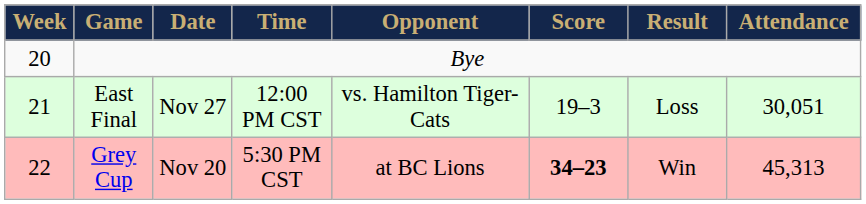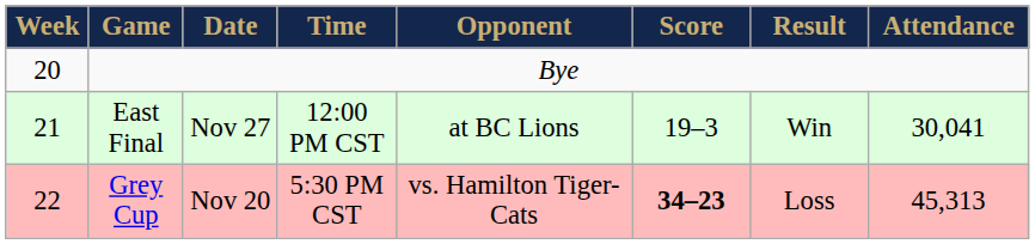East Final | Opponent: vs. Hamilton Tiger-Cats -> at BC Lions
East Final | Result: Loss -> Win
East Final | Attendance: 30,051 -> 30,041
Grey Cup | Opponent: at BC Lions -> vs. Hamilton Tiger-Cats
Grey Cup | Result: Win -> Loss
